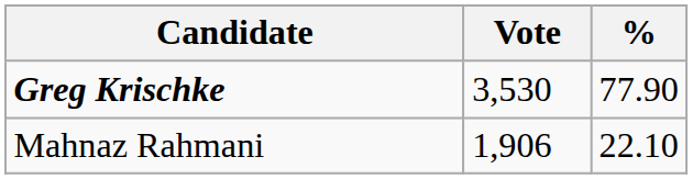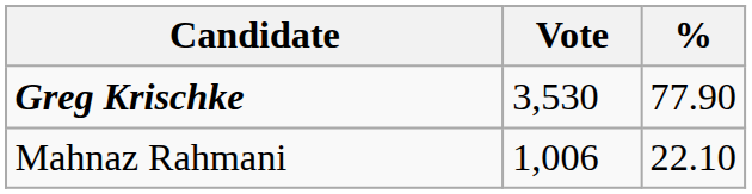Mahnaz Rahmani | Vote: 1,906 -> 1,006
